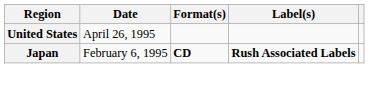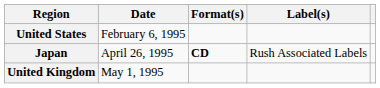United States | Date: April 26, 1995 -> February 6, 1995
Japan | Date: February 6, 1995 -> April 26, 1995
Japan | Label(s): bold -> normal
+ row: United Kingdom | May 1, 1995
